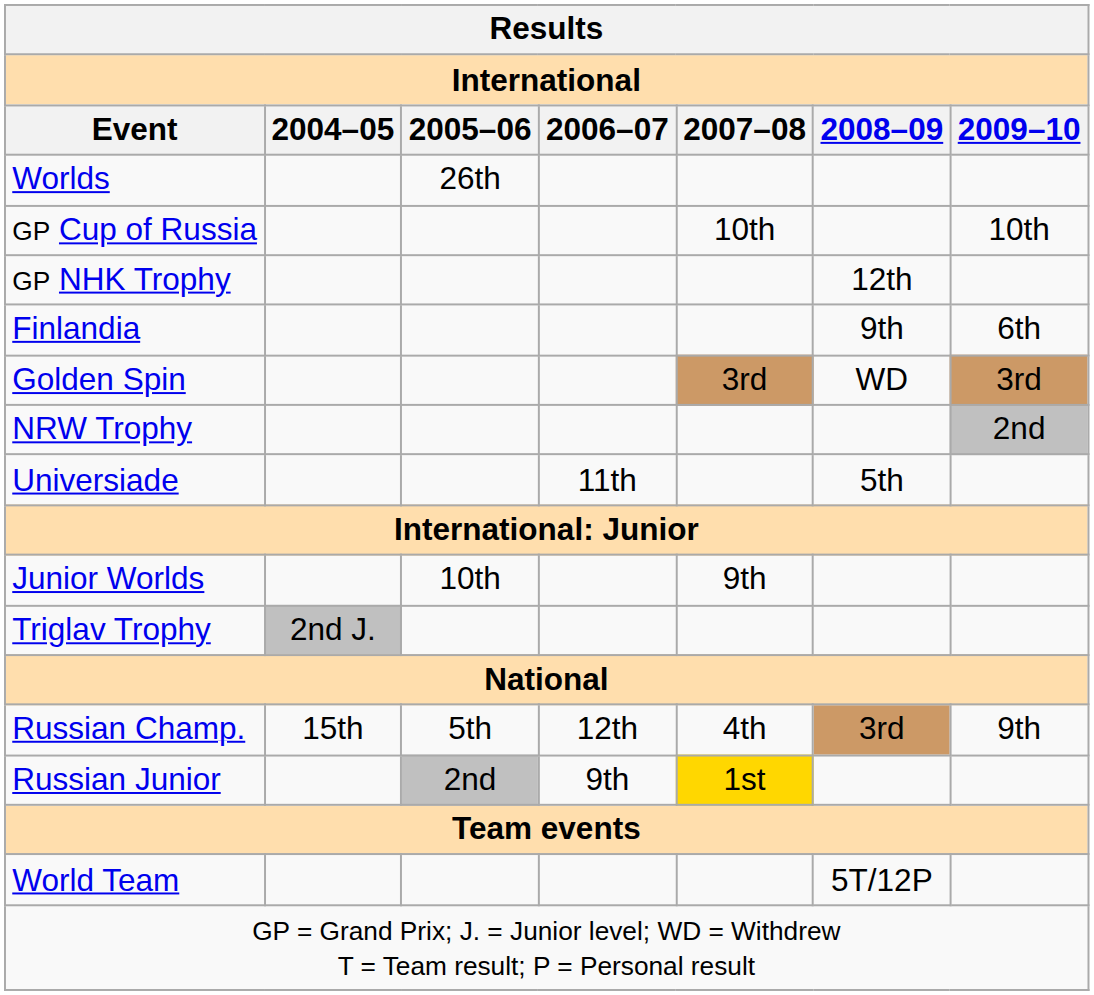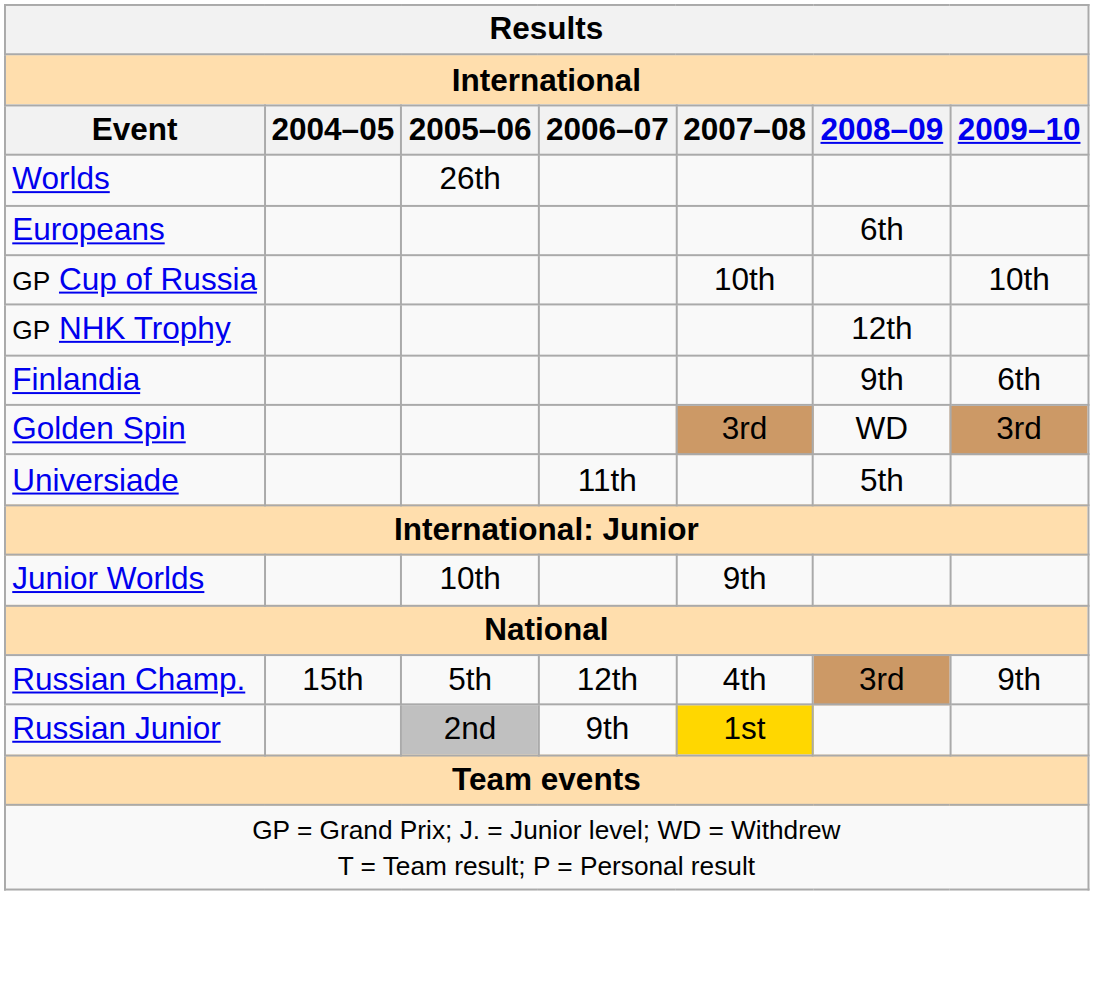+ row: Europeans | 6th
- row: NRW Trophy | 2nd
- row: Triglav Trophy | 2nd J.
- row: World Team | 5T/12P
